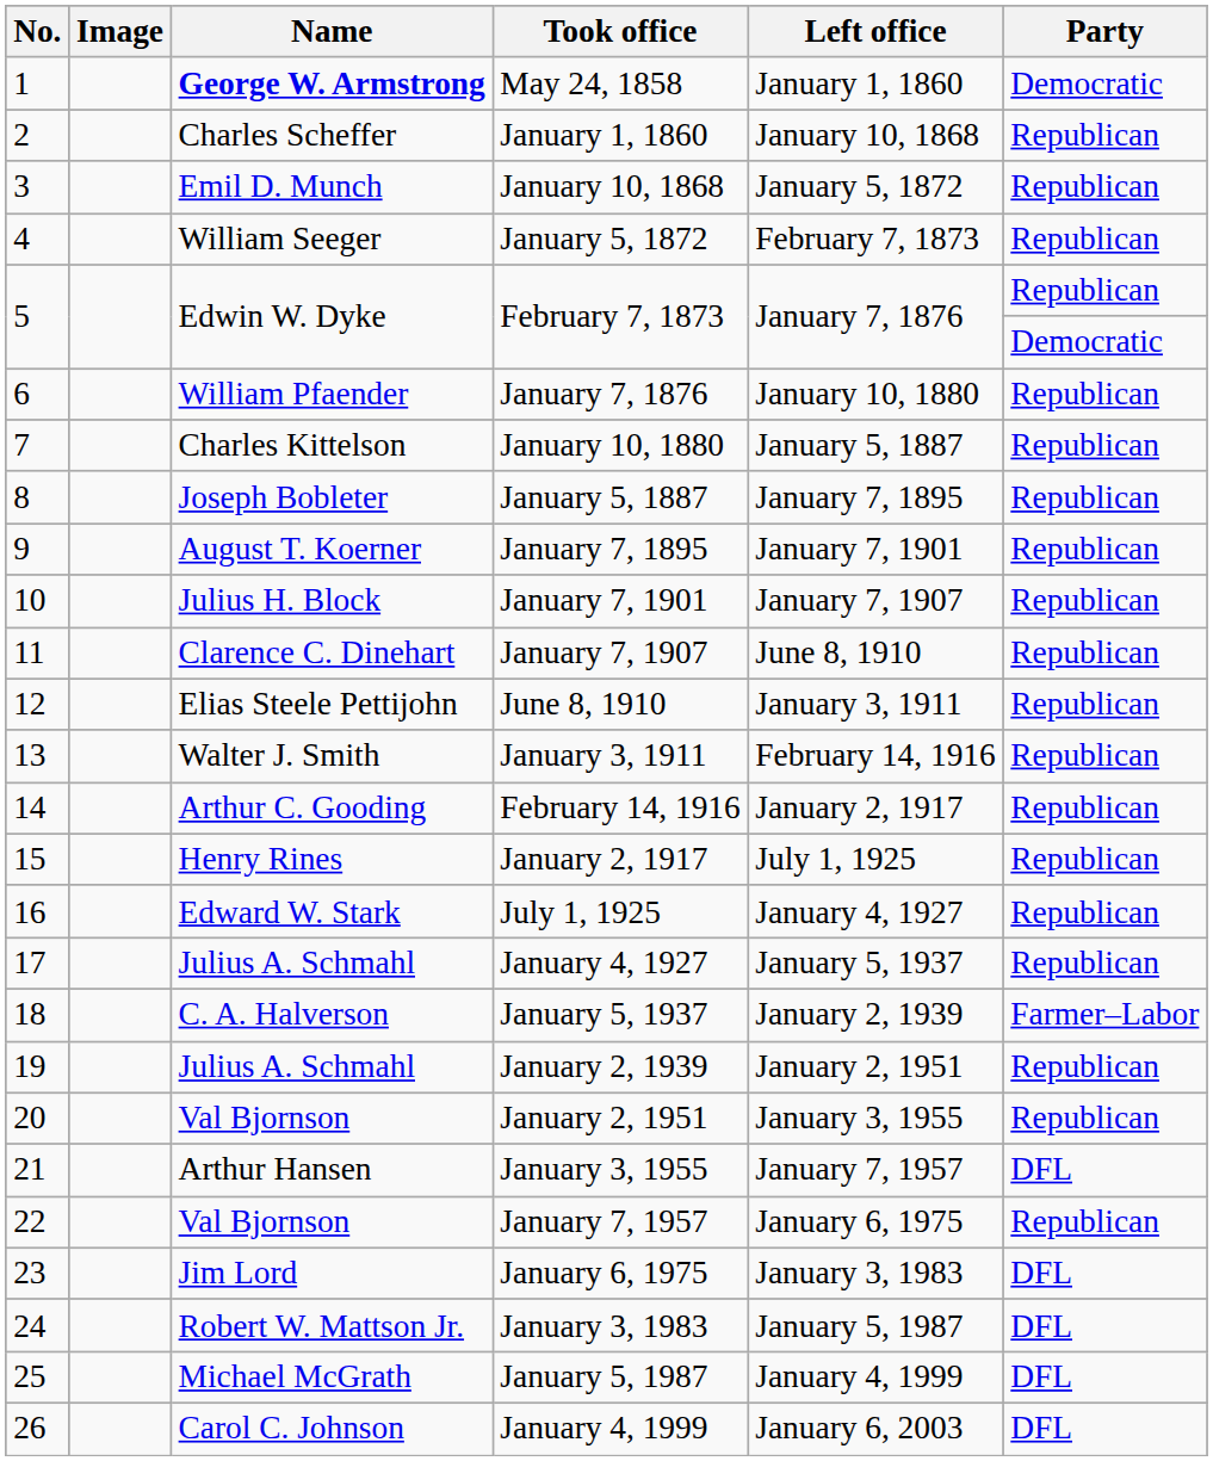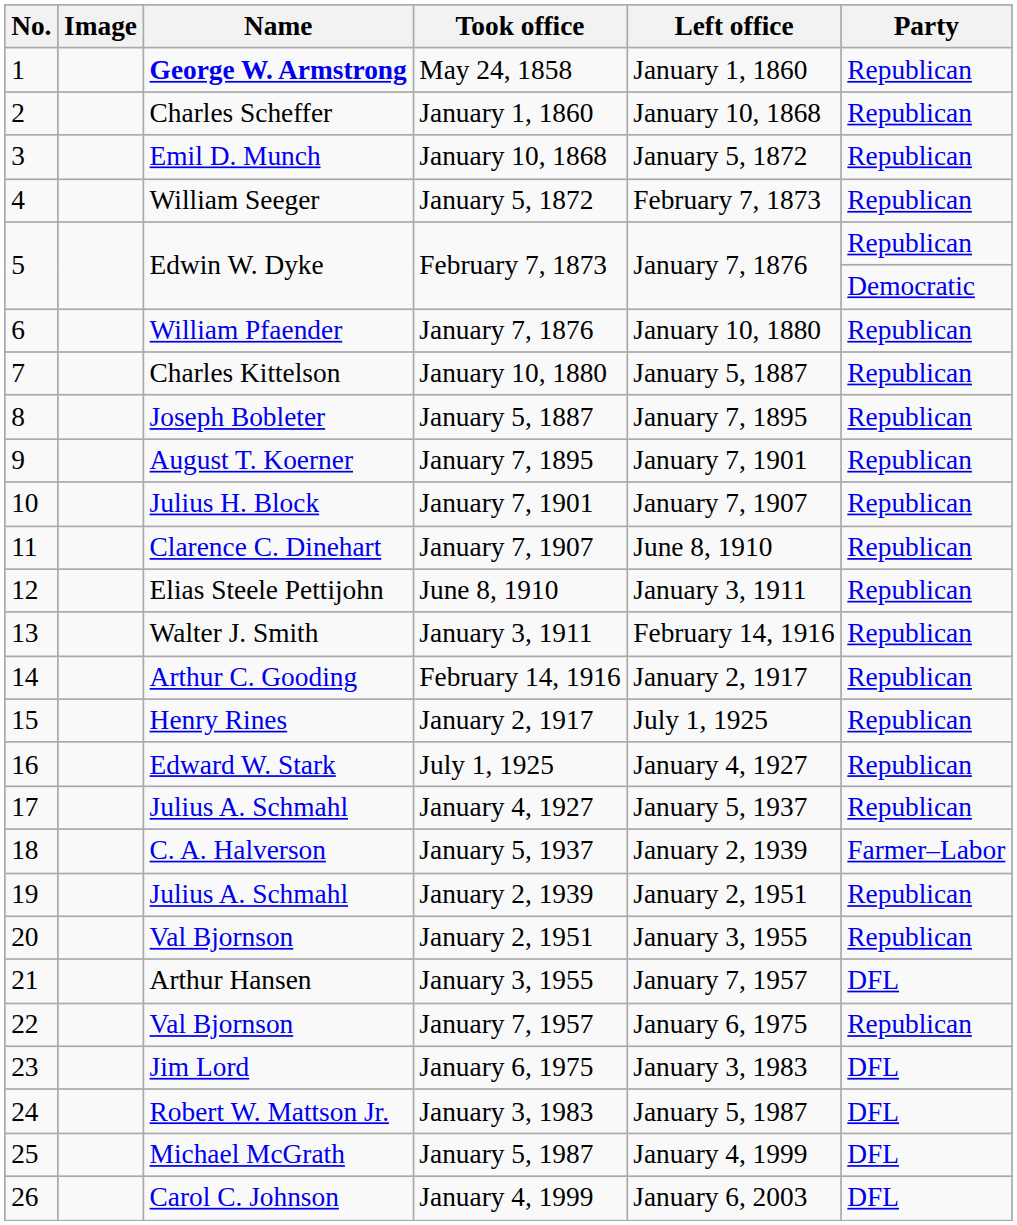May 24, 1858 | Party: Democratic -> Republican
